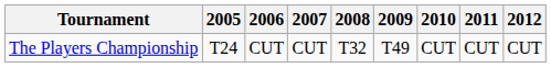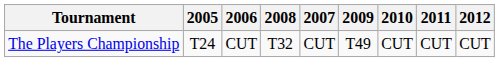columns swapped: 2007 <-> 2008
